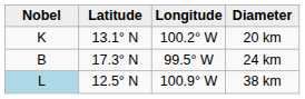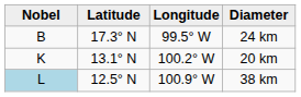rows swapped: 24 km <-> 20 km
